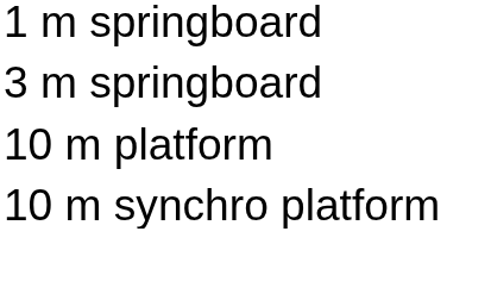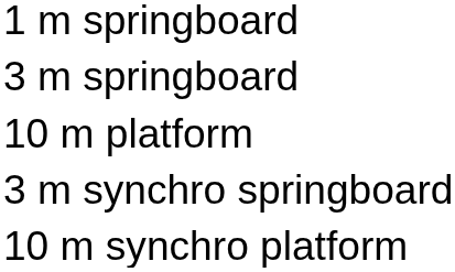+ row: 3 m synchro springboard
